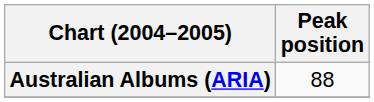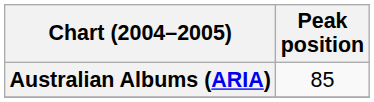Australian Albums (ARIA) | Peak position: 88 -> 85
